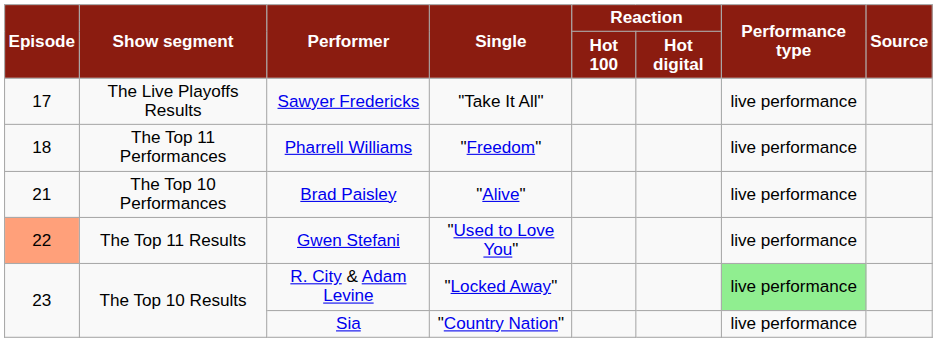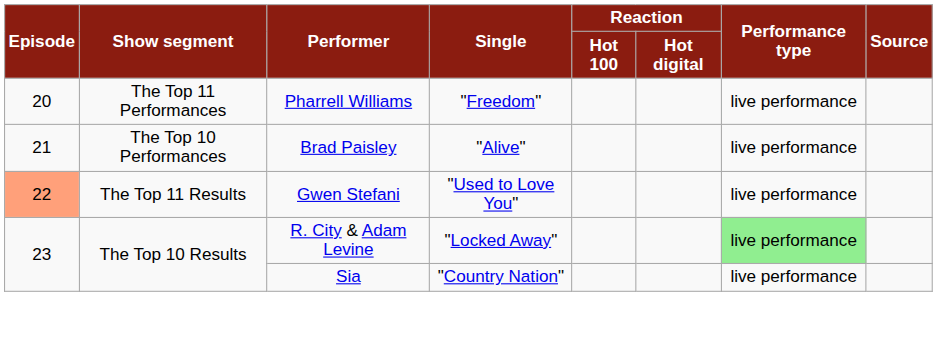- row: 17 | The Live Playoffs Results | Sawyer Fredericks | "Take It All" | live performance
Pharrell Williams | Episode: 18 -> 20
